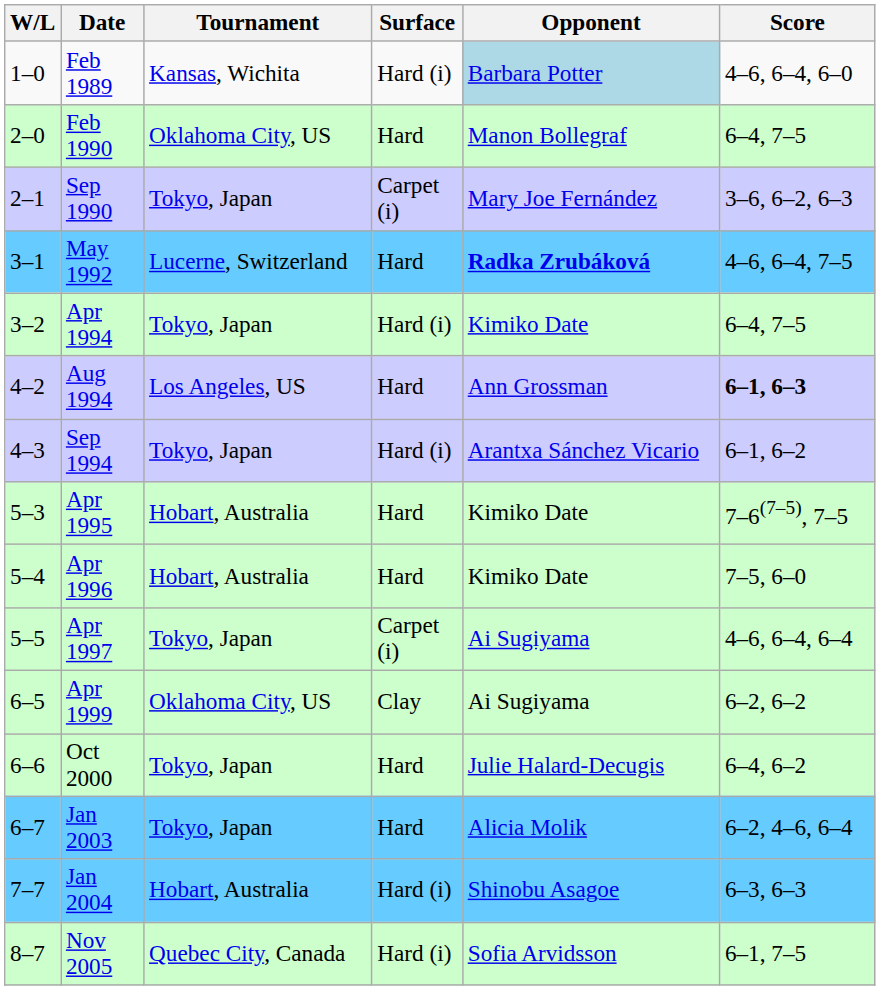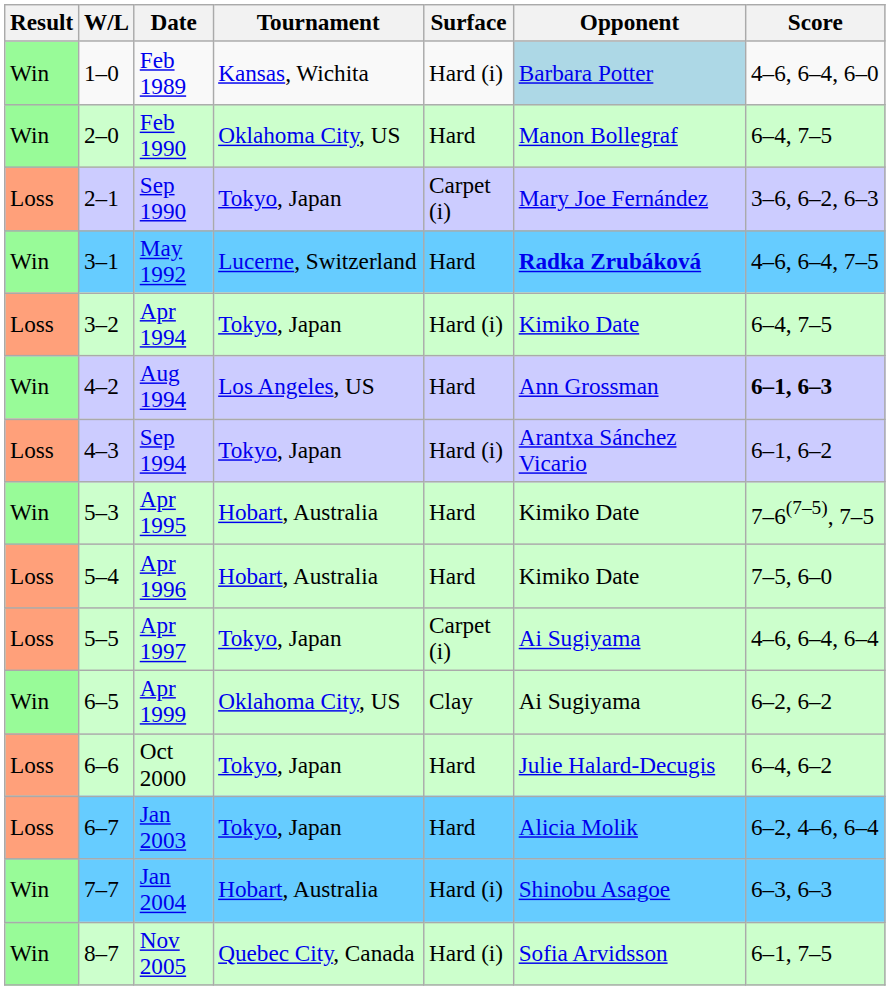+ column: Result | Win | Win | Loss | Win | Loss | Win | Loss | Win | Loss | Loss | Win | Loss | Loss | Win | Win
